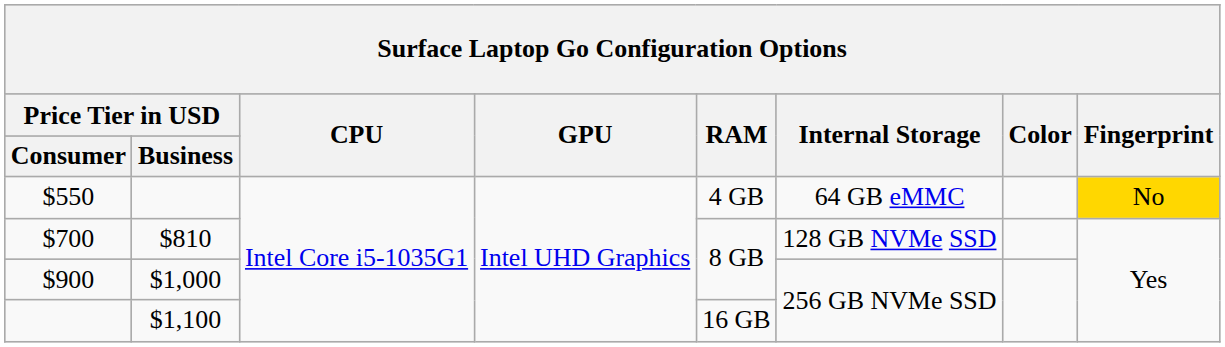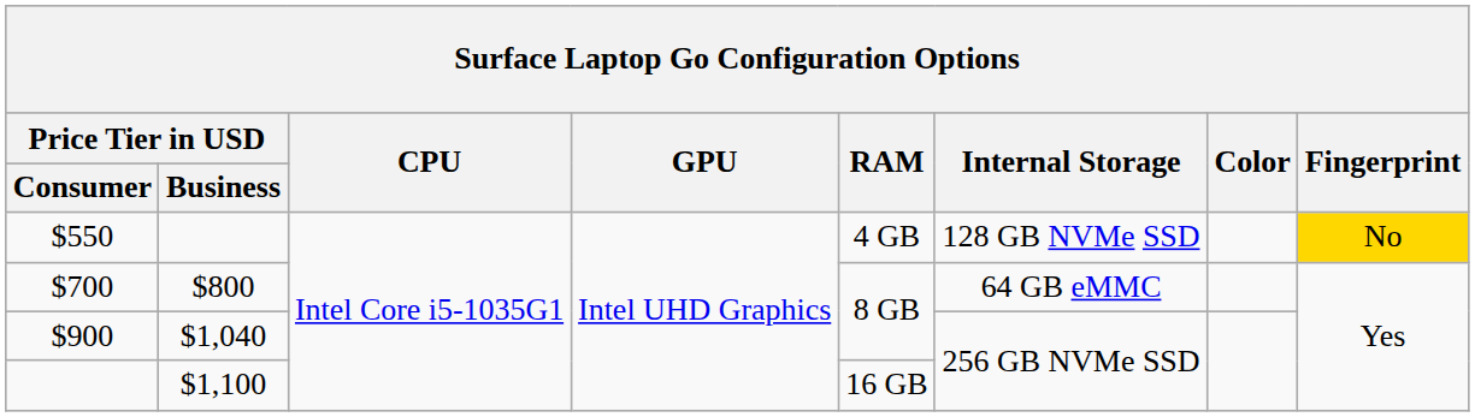$550 | Internal Storage: 64 GB eMMC -> 128 GB NVMe SSD
$700 | Price Tier in USD / Business: $810 -> $800
$700 | Internal Storage: 128 GB NVMe SSD -> 64 GB eMMC
$900 | Price Tier in USD / Business: $1,000 -> $1,040
